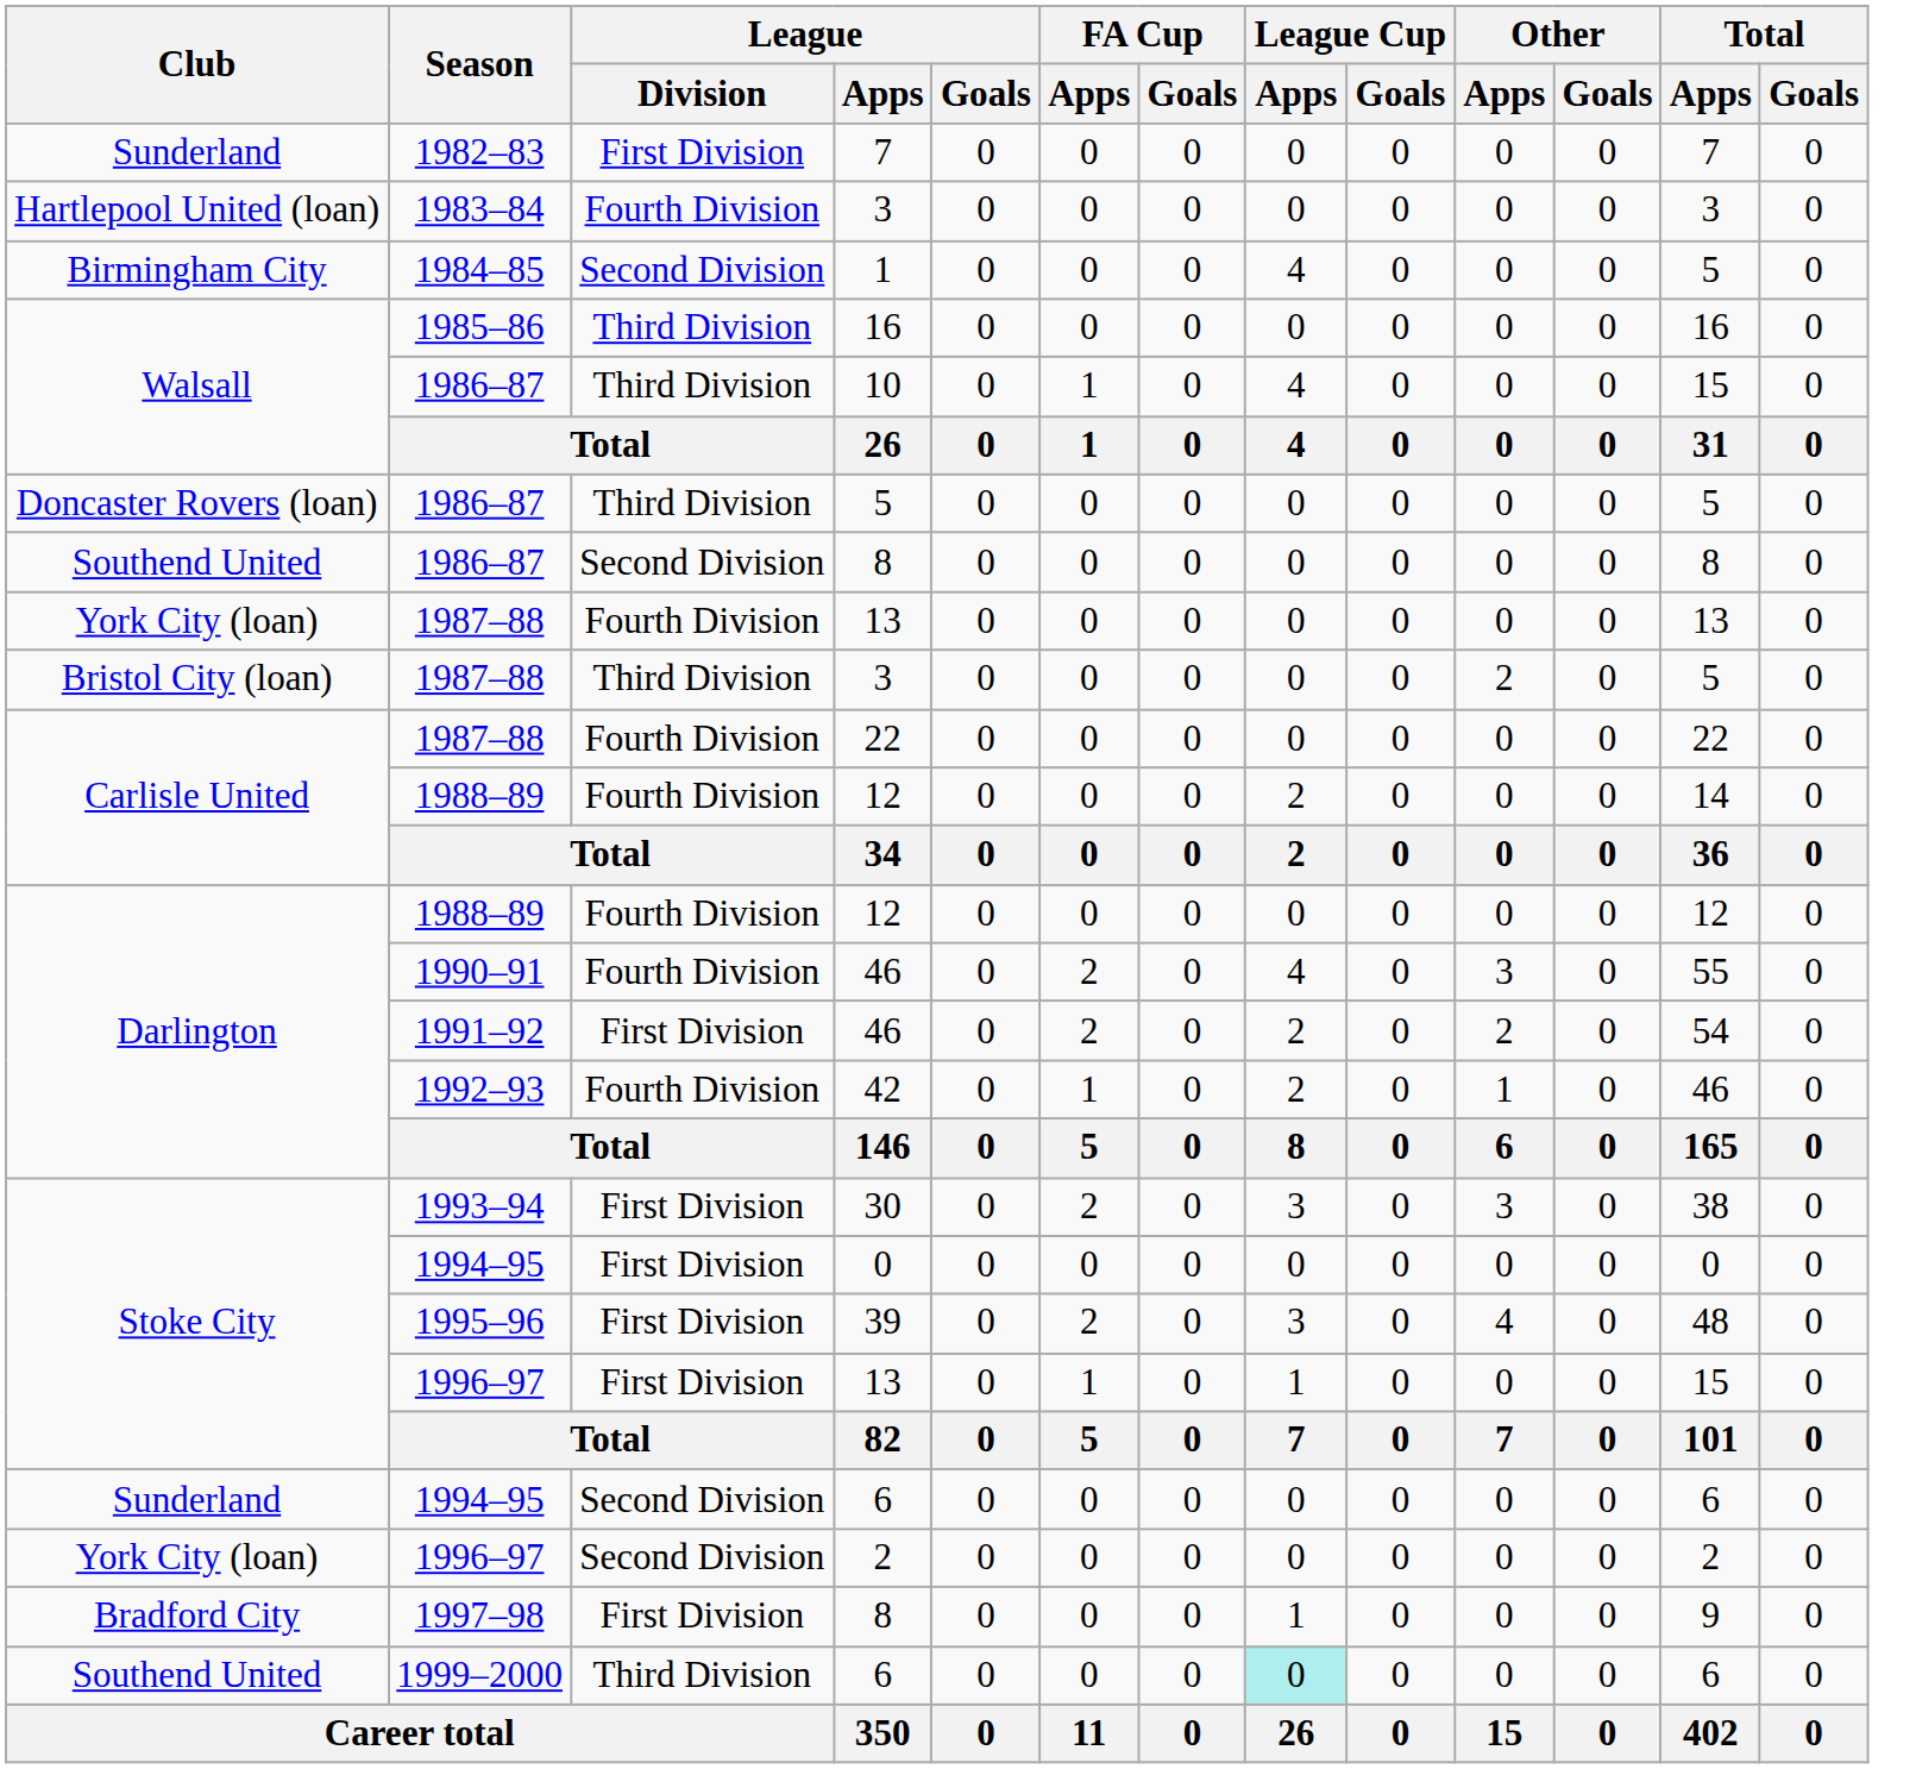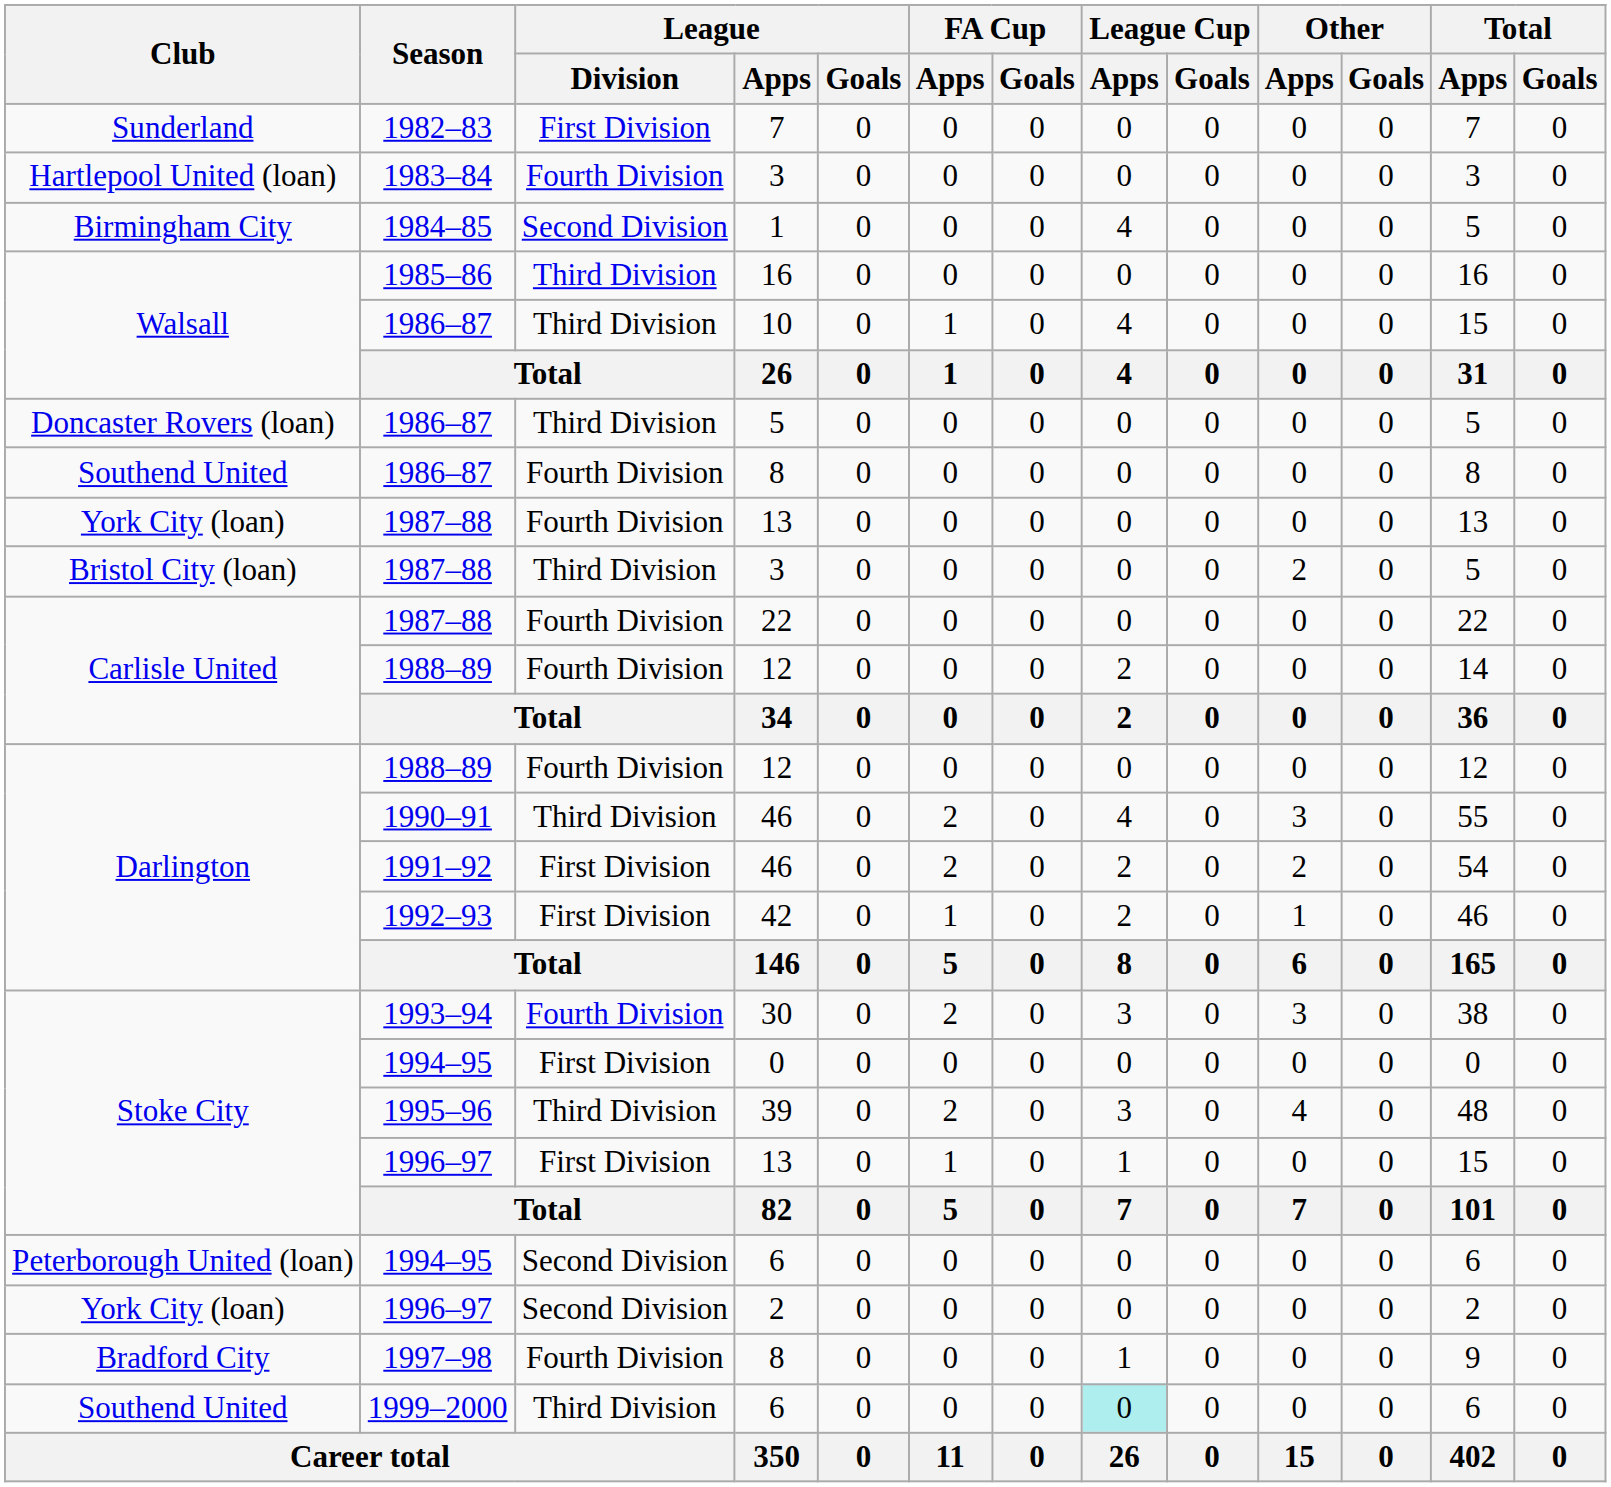1986–87 / 8 | League / Division: Second Division -> Fourth Division
1990–91 / 46 | League / Division: Fourth Division -> Third Division
42 | League / Division: Fourth Division -> First Division
30 | League / Division: First Division -> Fourth Division
39 | League / Division: First Division -> Third Division
1994–95 / 6 | Club: Sunderland -> Peterborough United (loan)
1997–98 / 8 | League / Division: First Division -> Fourth Division
